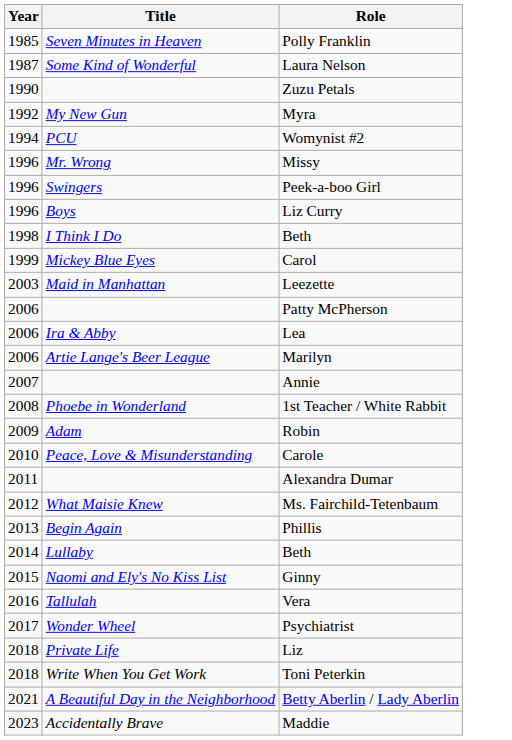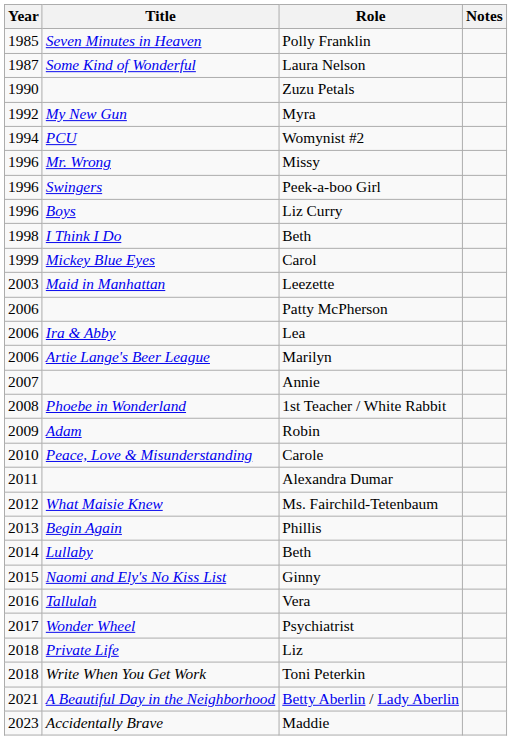+ column: Notes
